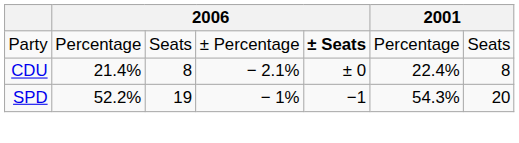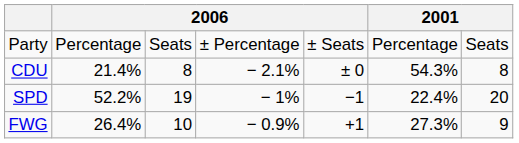Party | column 5: bold -> normal
CDU | column 6: 22.4% -> 54.3%
SPD | column 6: 54.3% -> 22.4%
+ row: FWG | 26.4% | 10 | − 0.9% | +1 | 27.3% | 9
